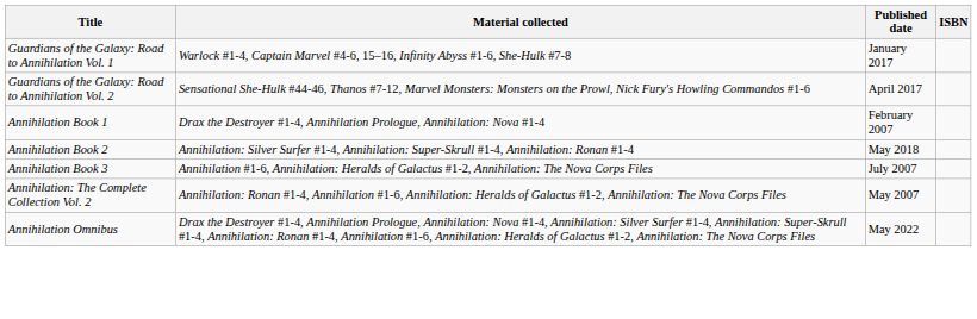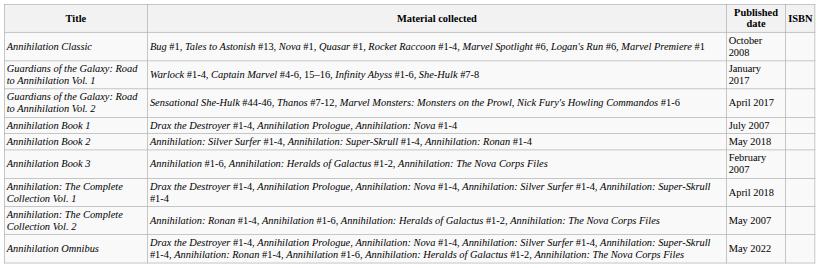+ row: Annihilation Classic | Bug #1, Tales to Astonish #13, Nova #1, Quasar #1, Rocket Raccoon #1-4, Marvel Spotlight #6, Logan's Run #6, Marvel Premiere #1 | October 2008
Annihilation Book 1 | Published date: February 2007 -> July 2007
Annihilation Book 3 | Published date: July 2007 -> February 2007
+ row: Annihilation: The Complete Collection Vol. 1 | Drax the Destroyer #1-4, Annihilation Prologue, Annihilation: Nova #1-4, Annihilation: Silver Surfer #1-4, Annihilation: Super-Skrull #1-4 | April 2018
